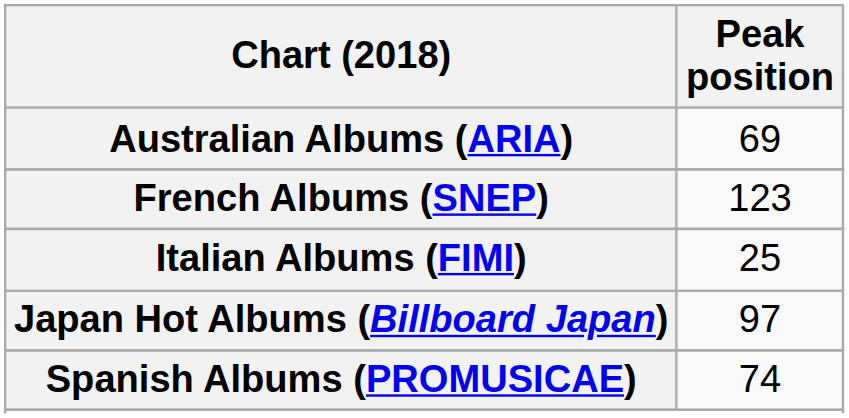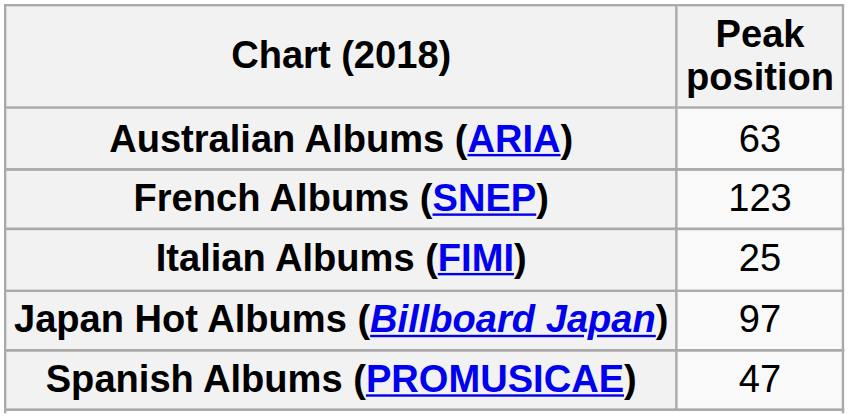Australian Albums (ARIA) | Peak position: 69 -> 63
Spanish Albums (PROMUSICAE) | Peak position: 74 -> 47
